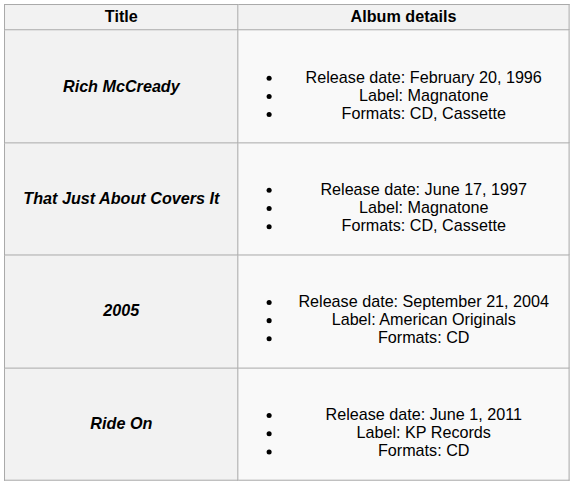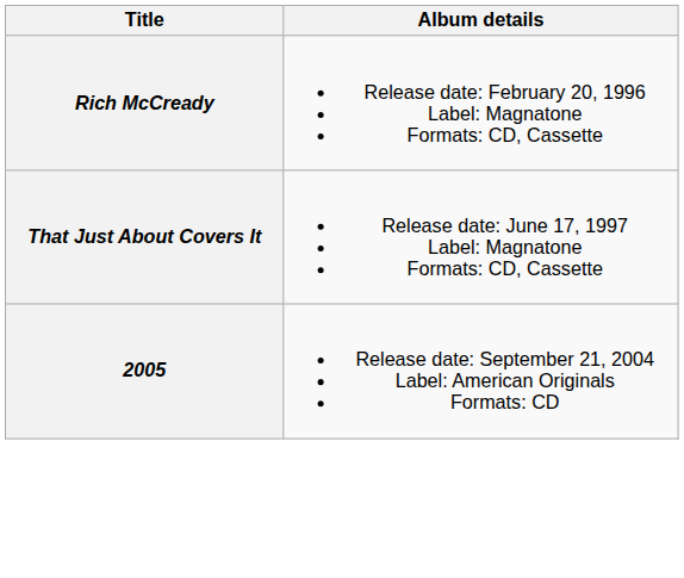- row: Ride On | Release date: June 1, 2011 Label: KP Records Formats: CD
